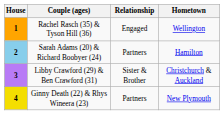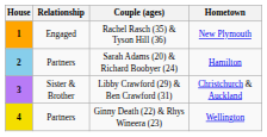columns swapped: Couple (ages) <-> Relationship
1 | Hometown: Wellington -> New Plymouth
4 | Hometown: New Plymouth -> Wellington
